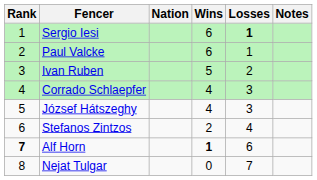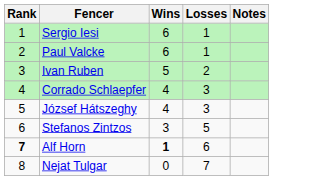- column: Nation
Sergio Iesi | Losses: bold -> normal
Stefanos Zintzos | Wins: 2 -> 3
Stefanos Zintzos | Losses: 4 -> 5
